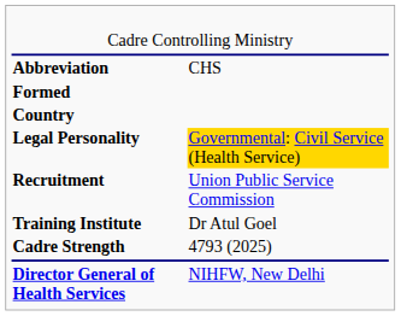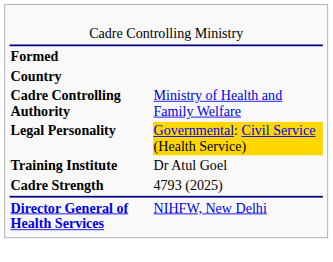- row: Abbreviation | CHS
+ row: Cadre Controlling Authority | Ministry of Health and Family Welfare
- row: Recruitment | Union Public Service Commission
